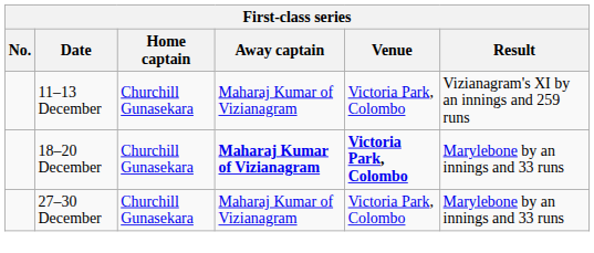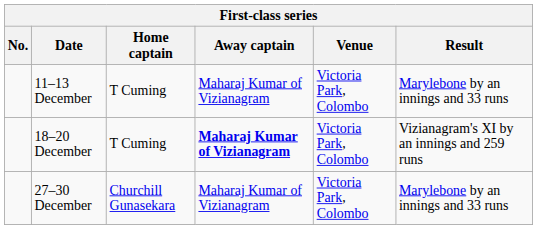11–13 December | Home captain: Churchill Gunasekara -> T Cuming
11–13 December | Result: Vizianagram's XI by an innings and 259 runs -> Marylebone by an innings and 33 runs
18–20 December | Home captain: Churchill Gunasekara -> T Cuming
18–20 December | Venue: bold -> normal
18–20 December | Result: Marylebone by an innings and 33 runs -> Vizianagram's XI by an innings and 259 runs
